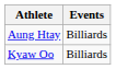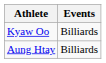rows swapped: Kyaw Oo <-> Aung Htay
